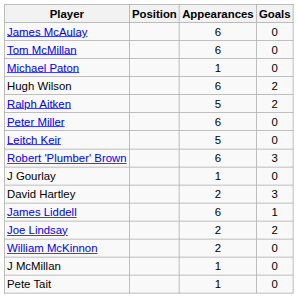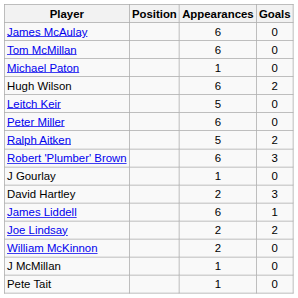rows swapped: Leitch Keir <-> Ralph Aitken
